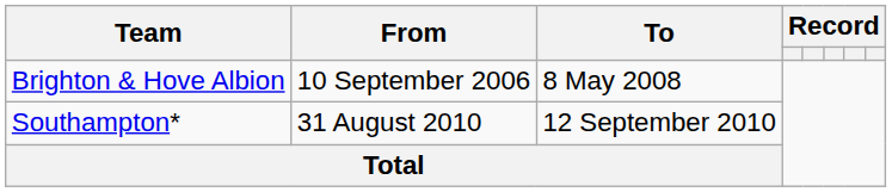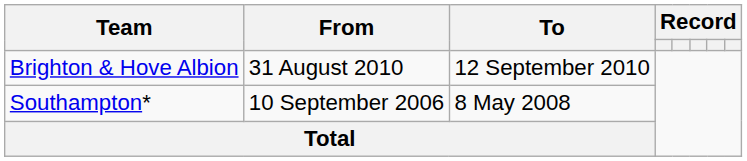Brighton & Hove Albion | From: 10 September 2006 -> 31 August 2010
Brighton & Hove Albion | To: 8 May 2008 -> 12 September 2010
Southampton* | From: 31 August 2010 -> 10 September 2006
Southampton* | To: 12 September 2010 -> 8 May 2008
